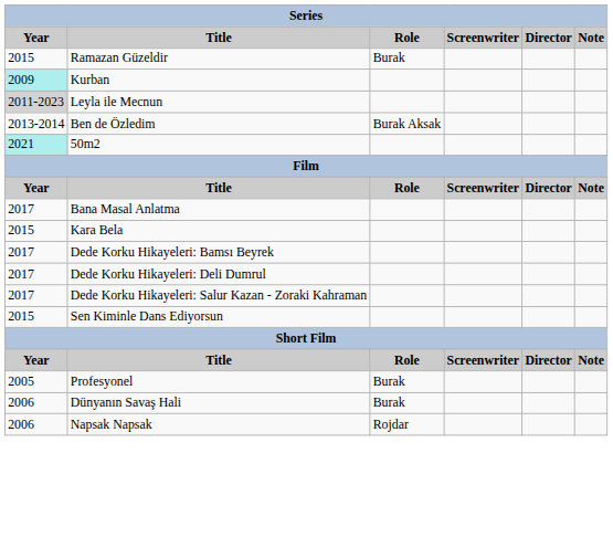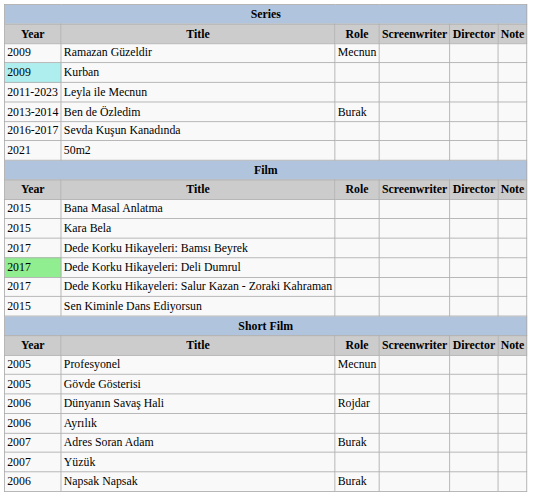Ramazan Güzeldir | Year: 2015 -> 2009
Ramazan Güzeldir | Role: Burak -> Mecnun
Leyla ile Mecnun | Year: lightgrey background -> no background
Ben de Özledim | Role: Burak Aksak -> Burak
+ row: 2016-2017 | Sevda Kuşun Kanadında
50m2 | Year: paleturquoise background -> no background
Bana Masal Anlatma | Year: 2017 -> 2015
Dede Korku Hikayeleri: Deli Dumrul | Year: no background -> lightgreen background
Profesyonel | Role: Burak -> Mecnun
+ row: 2005 | Gövde Gösterisi
Dünyanın Savaş Hali | Role: Burak -> Rojdar
+ row: 2006 | Ayrılık
+ row: 2007 | Adres Soran Adam | Burak
+ row: 2007 | Yüzük
Napsak Napsak | Role: Rojdar -> Burak
